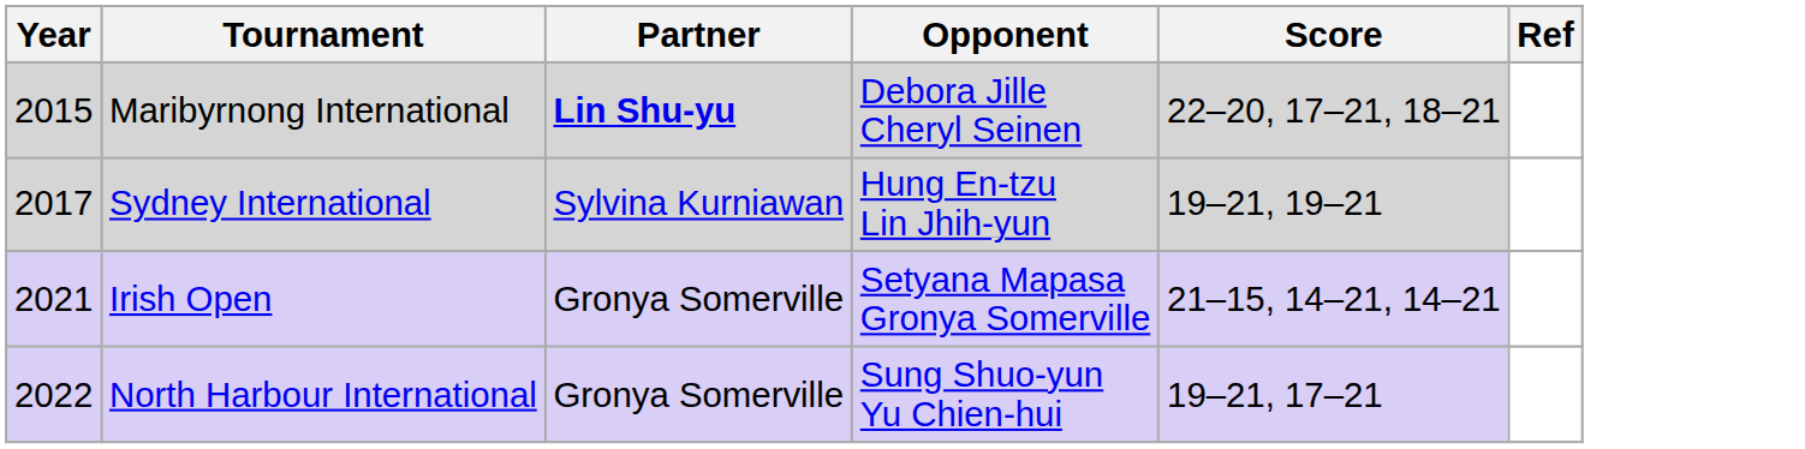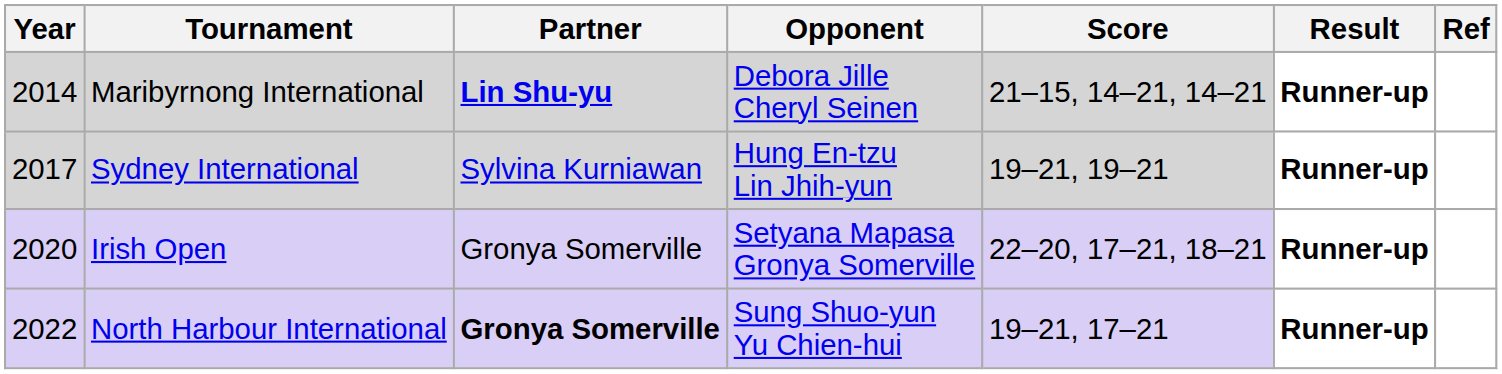+ column: Result | Runner-up | Runner-up | Runner-up | Runner-up
Maribyrnong International | Year: 2015 -> 2014
Maribyrnong International | Score: 22–20, 17–21, 18–21 -> 21–15, 14–21, 14–21
Irish Open | Year: 2021 -> 2020
Irish Open | Score: 21–15, 14–21, 14–21 -> 22–20, 17–21, 18–21
North Harbour International | Partner: normal -> bold
